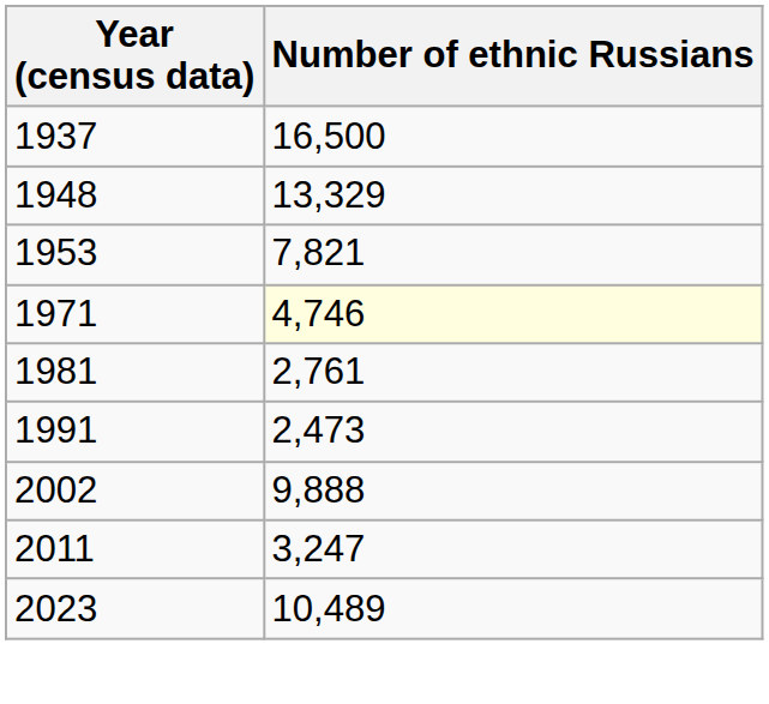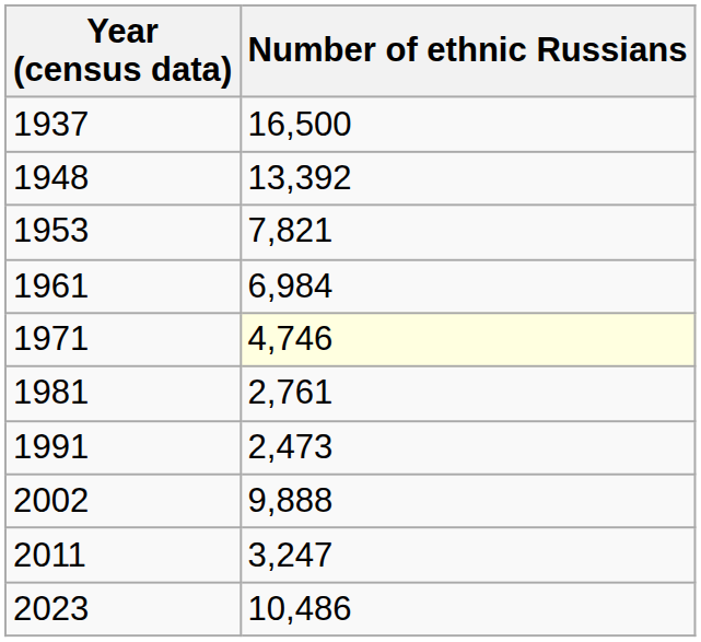1948 | Number of ethnic Russians: 13,329 -> 13,392
+ row: 1961 | 6,984
2023 | Number of ethnic Russians: 10,489 -> 10,486
